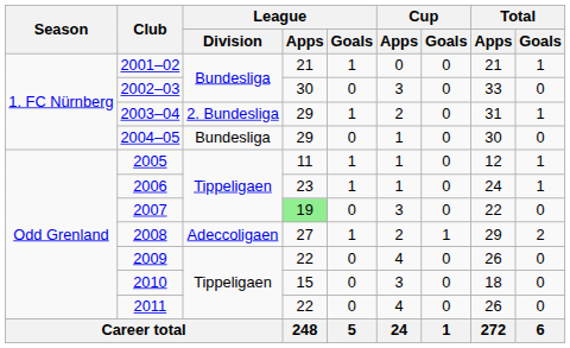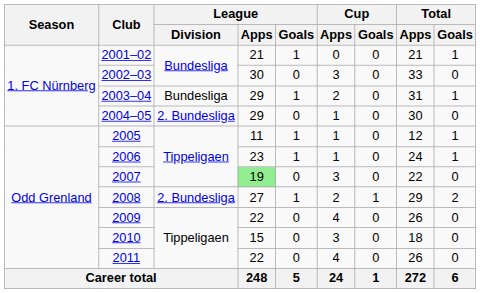2003–04 | League / Division: 2. Bundesliga -> Bundesliga
2004–05 | League / Division: Bundesliga -> 2. Bundesliga
2008 | League / Division: Adeccoligaen -> 2. Bundesliga
